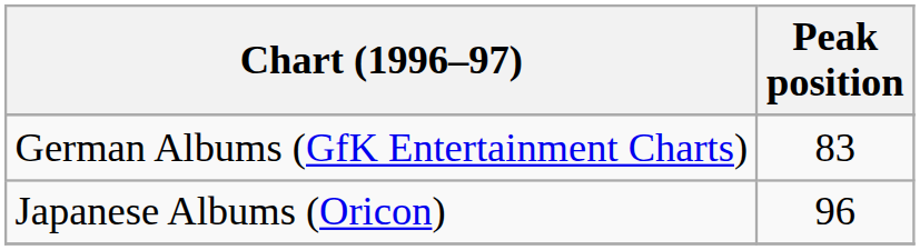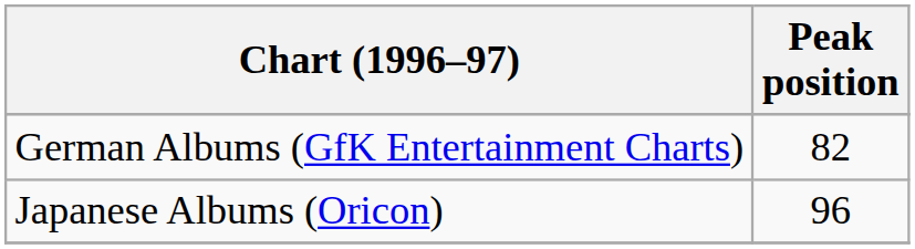German Albums (GfK Entertainment Charts) | Peak position: 83 -> 82
